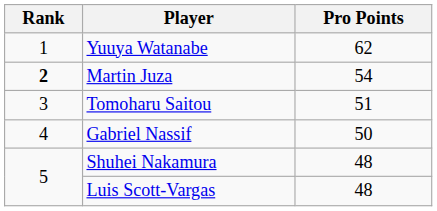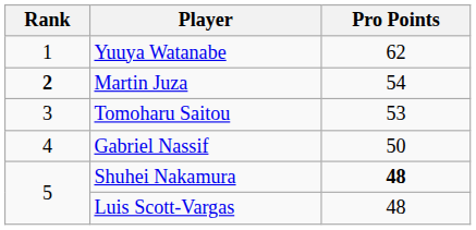Tomoharu Saitou | Pro Points: 51 -> 53
Shuhei Nakamura | Pro Points: normal -> bold
